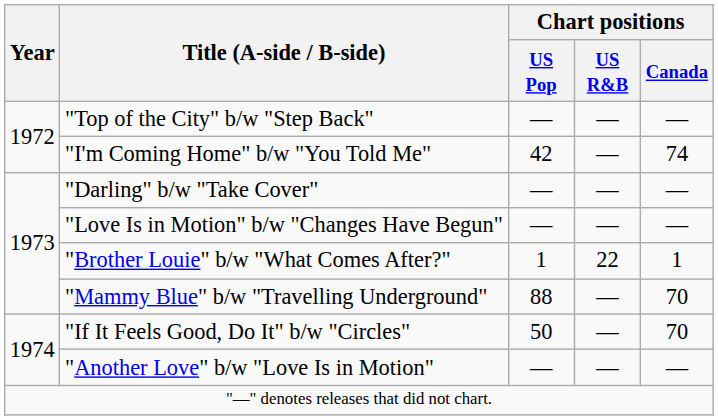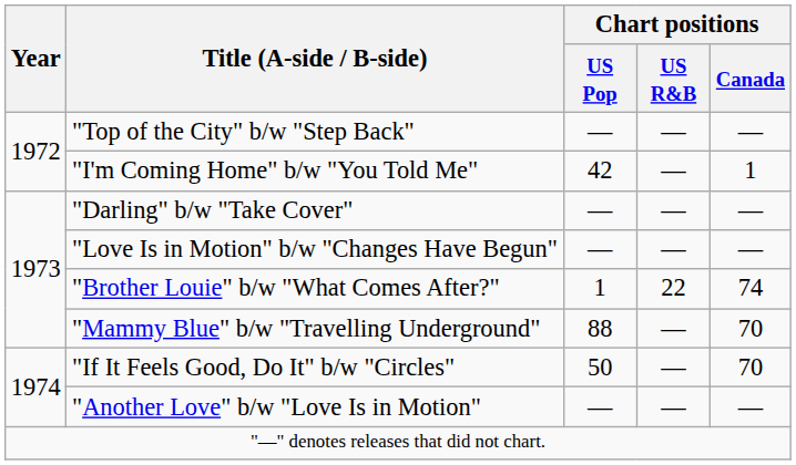"I'm Coming Home" b/w "You Told Me" | Chart positions / Canada: 74 -> 1
"Brother Louie" b/w "What Comes After?" | Chart positions / Canada: 1 -> 74
